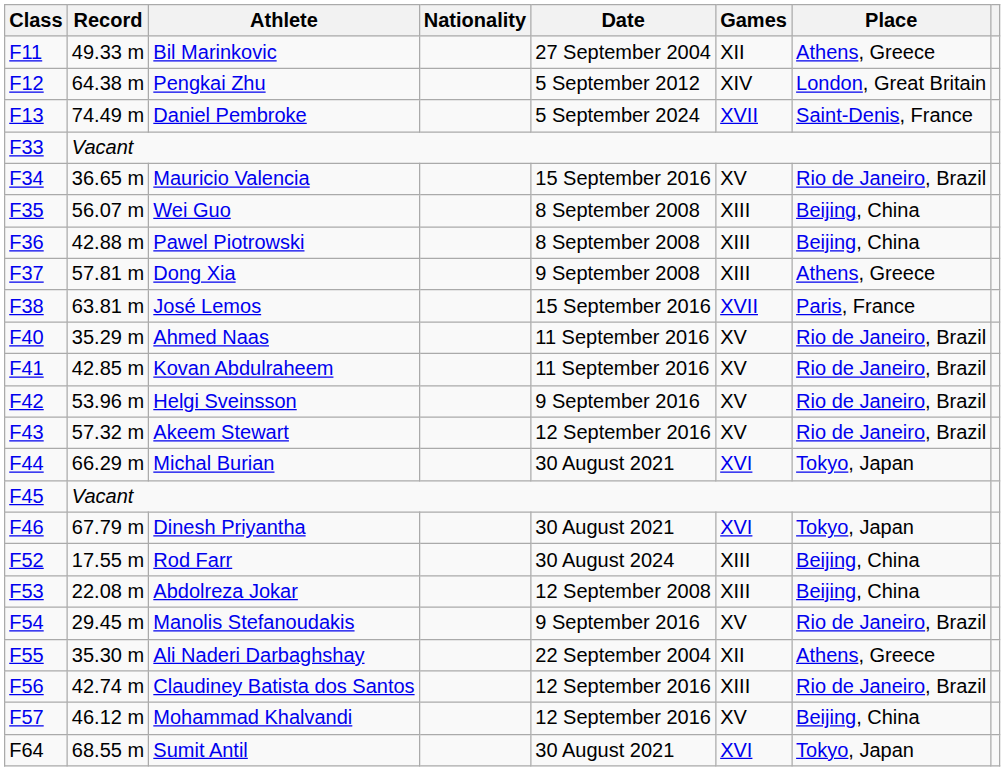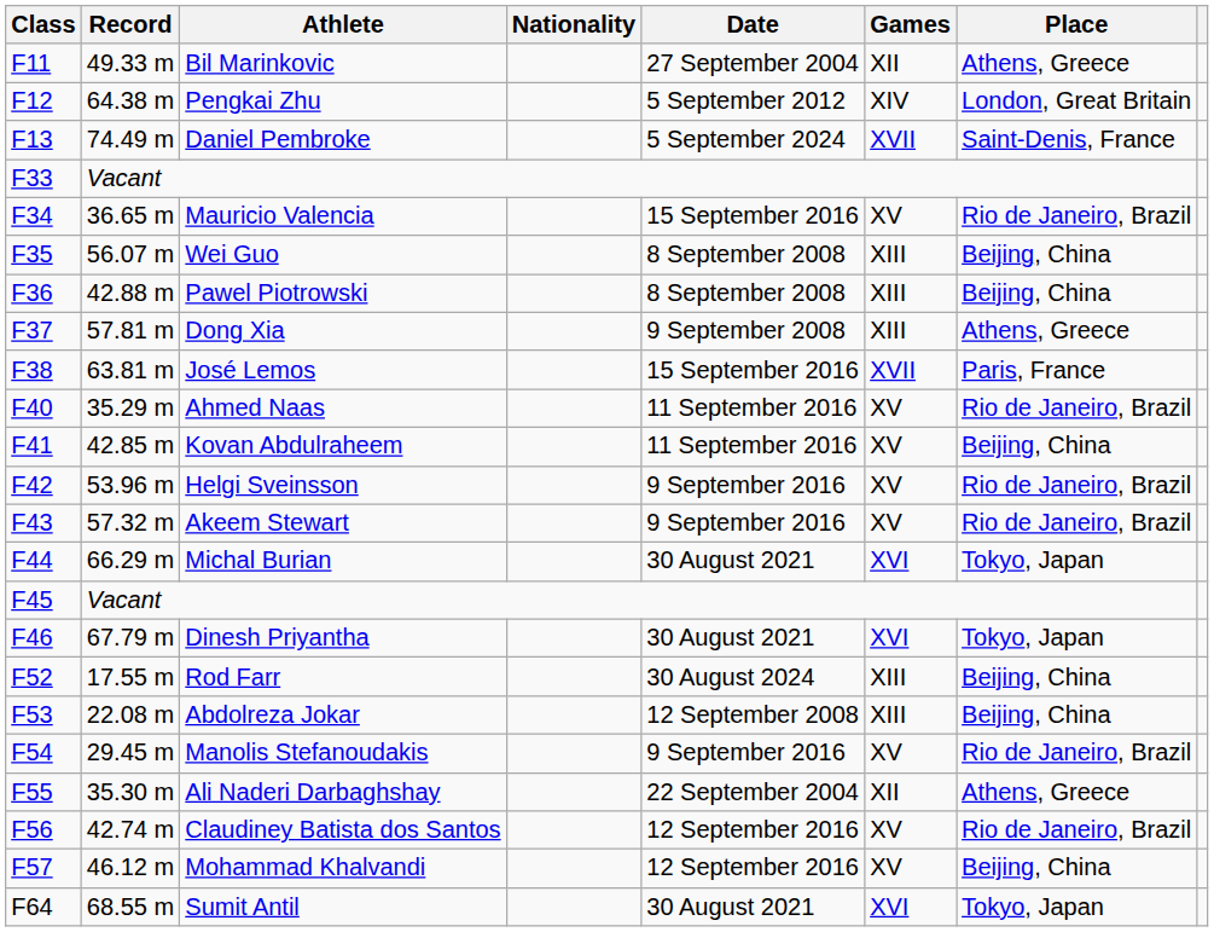Kovan Abdulraheem | Place: Rio de Janeiro, Brazil -> Beijing, China
Akeem Stewart | Date: 12 September 2016 -> 9 September 2016
Claudiney Batista dos Santos | Games: XIII -> XV
